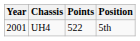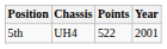columns swapped: Year <-> Position
